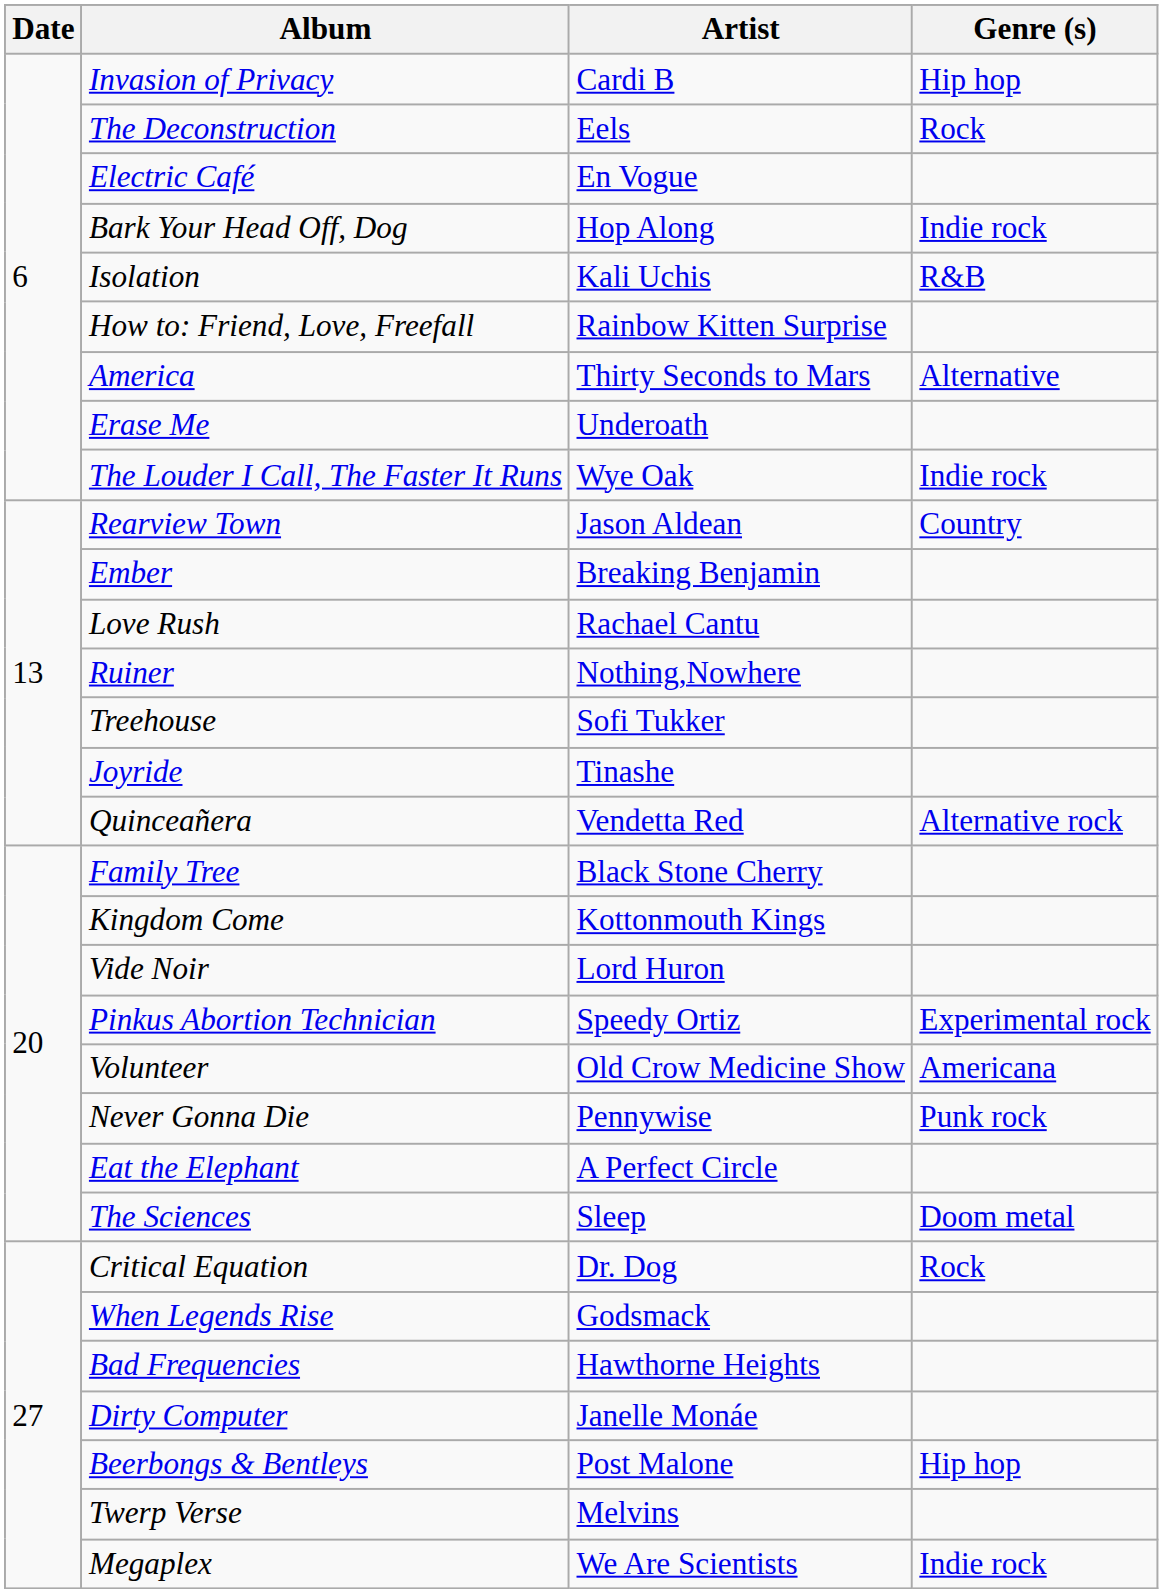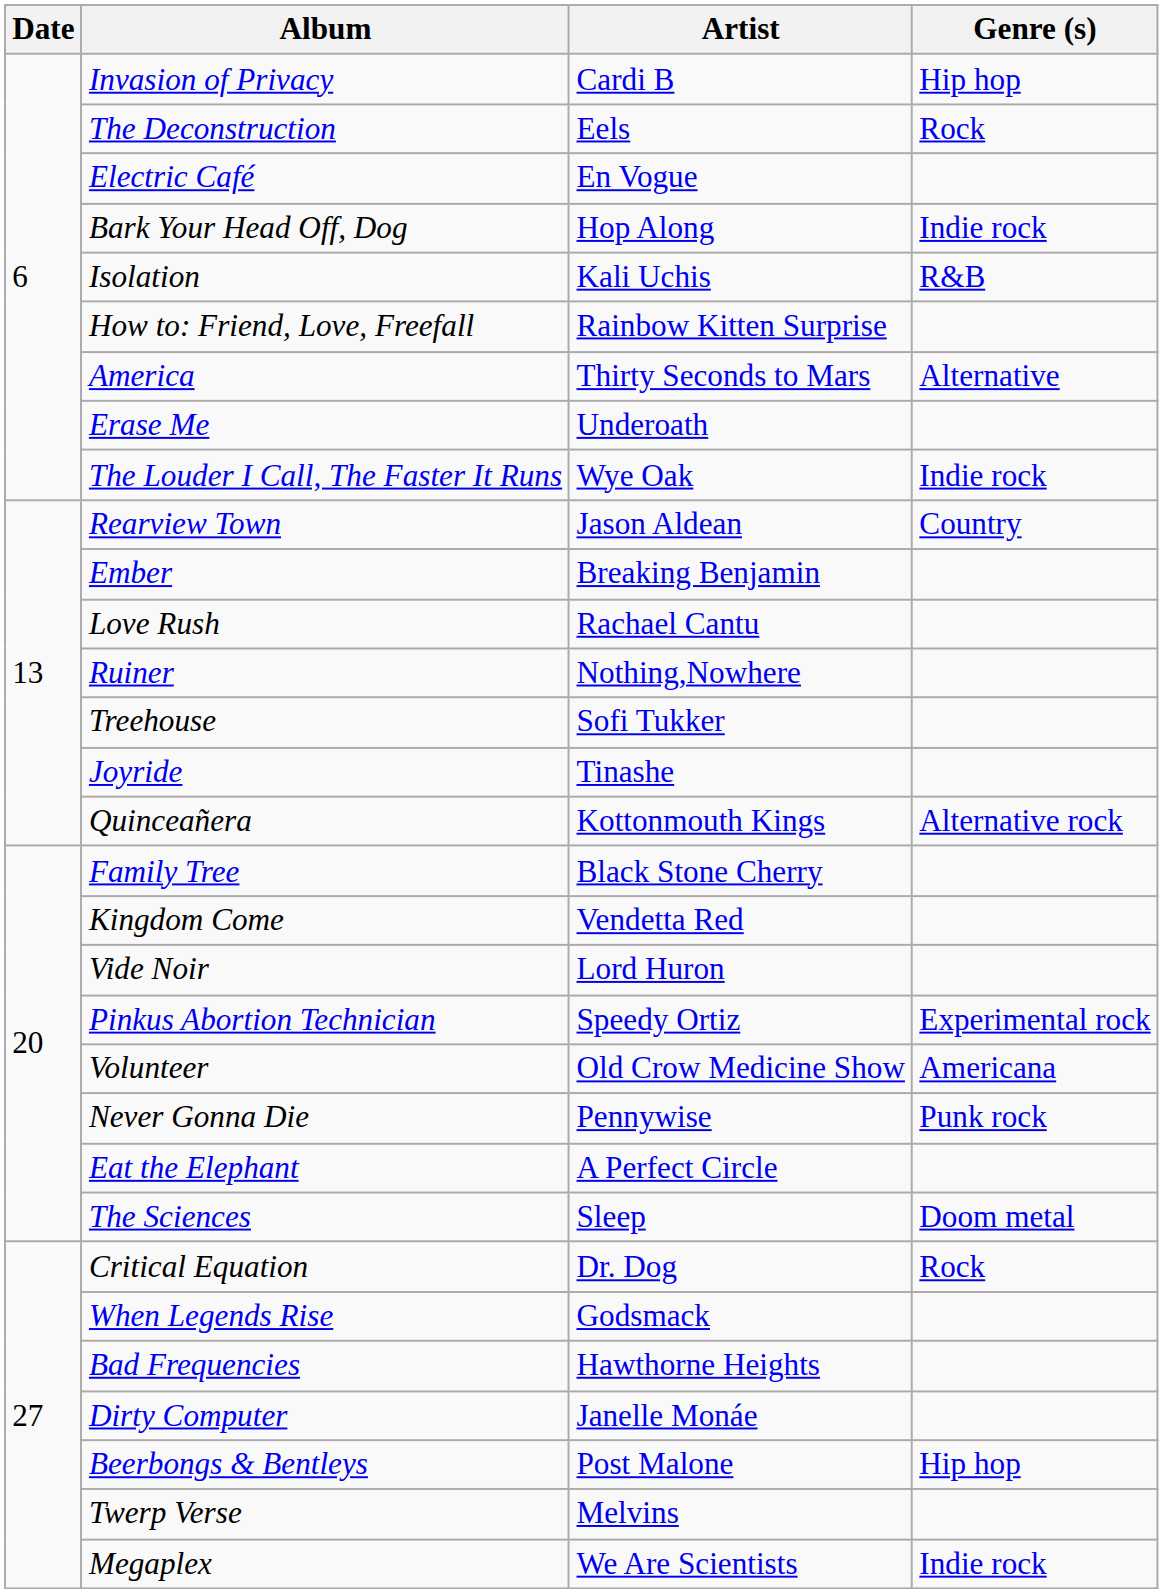Quinceañera | Artist: Vendetta Red -> Kottonmouth Kings
Kingdom Come | Artist: Kottonmouth Kings -> Vendetta Red
